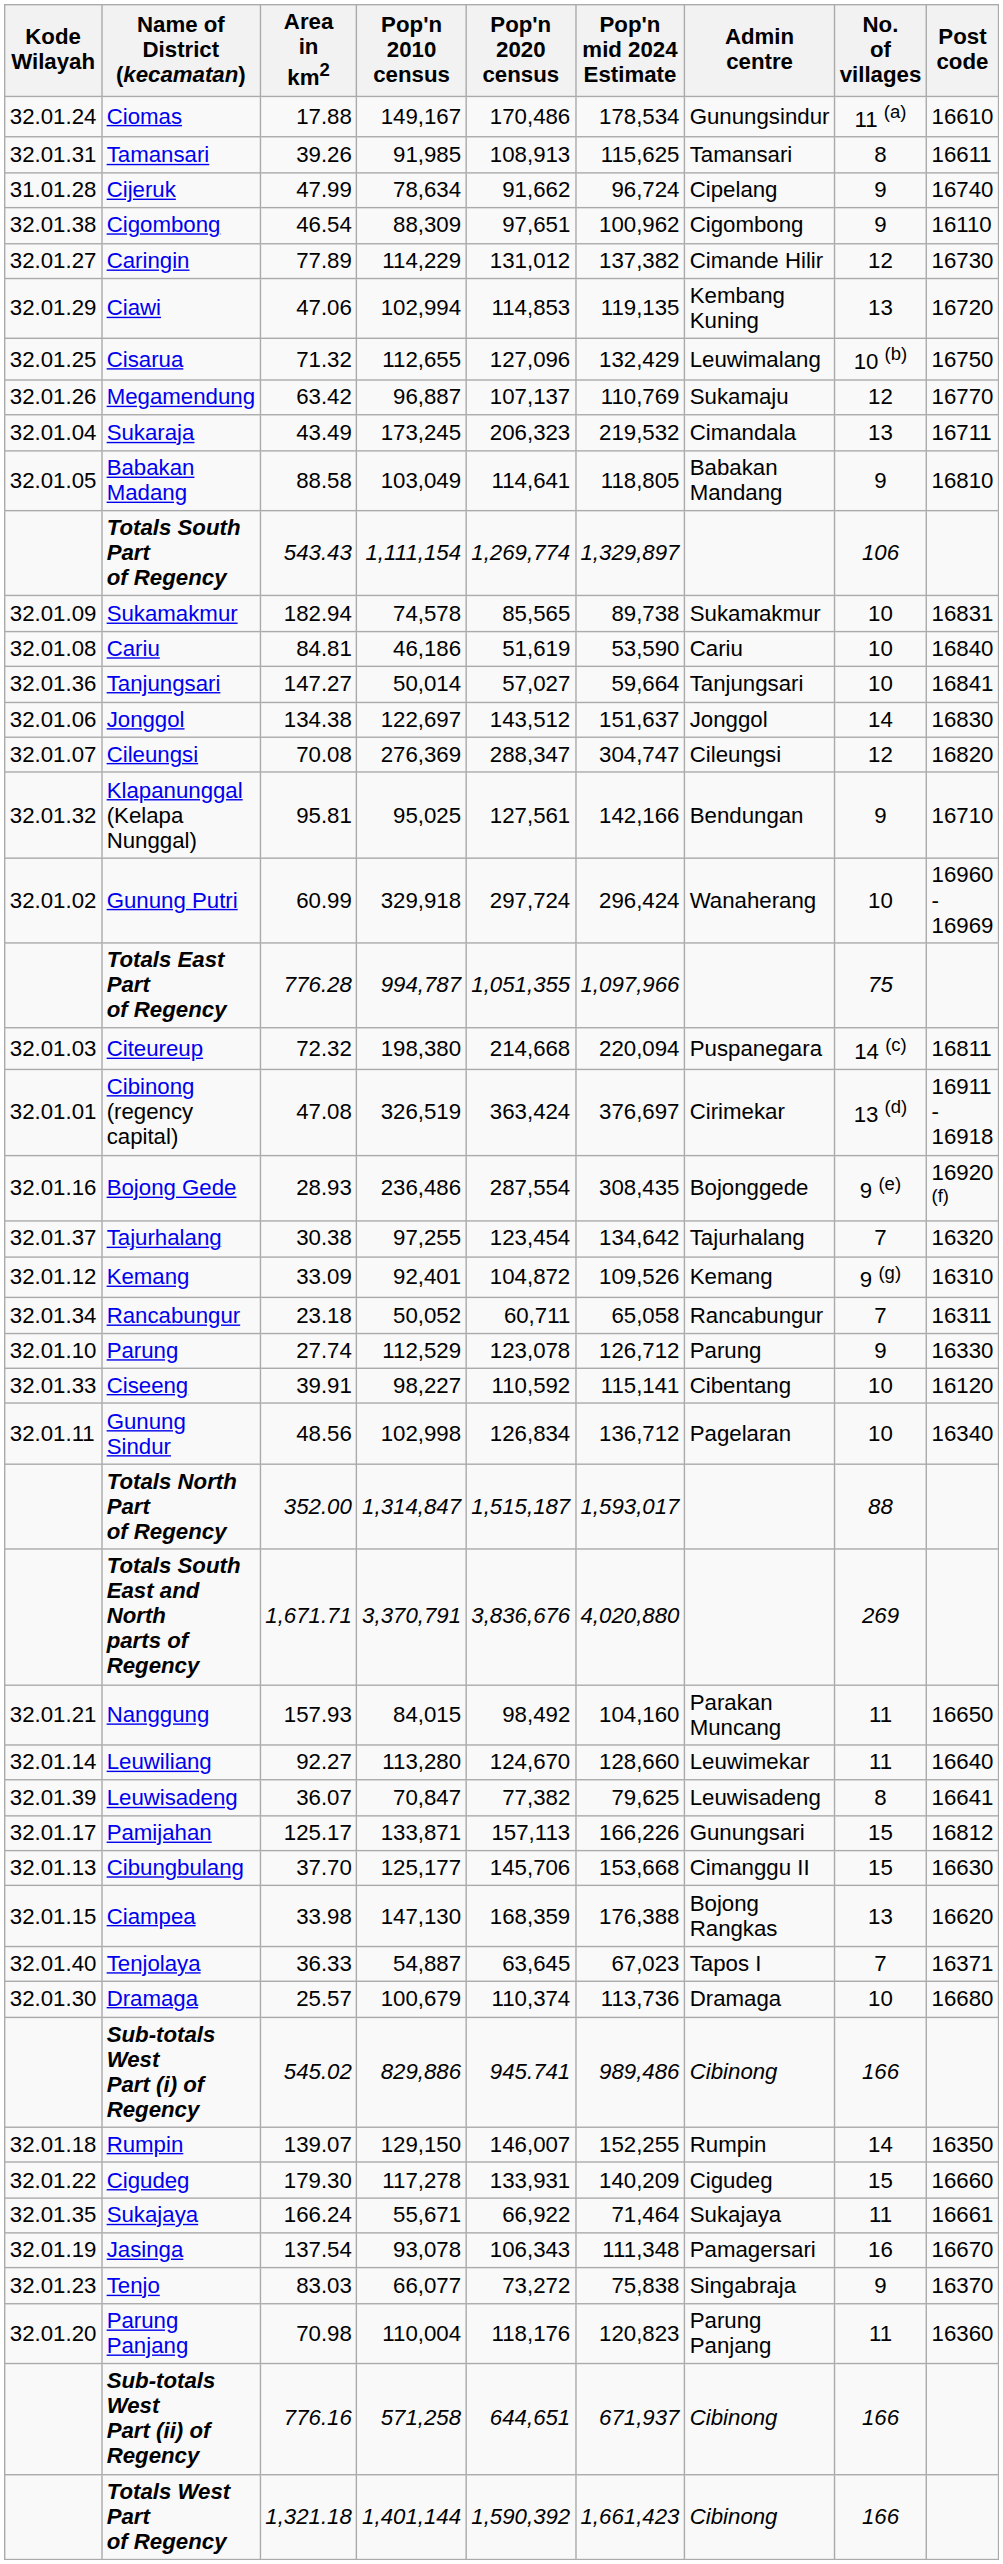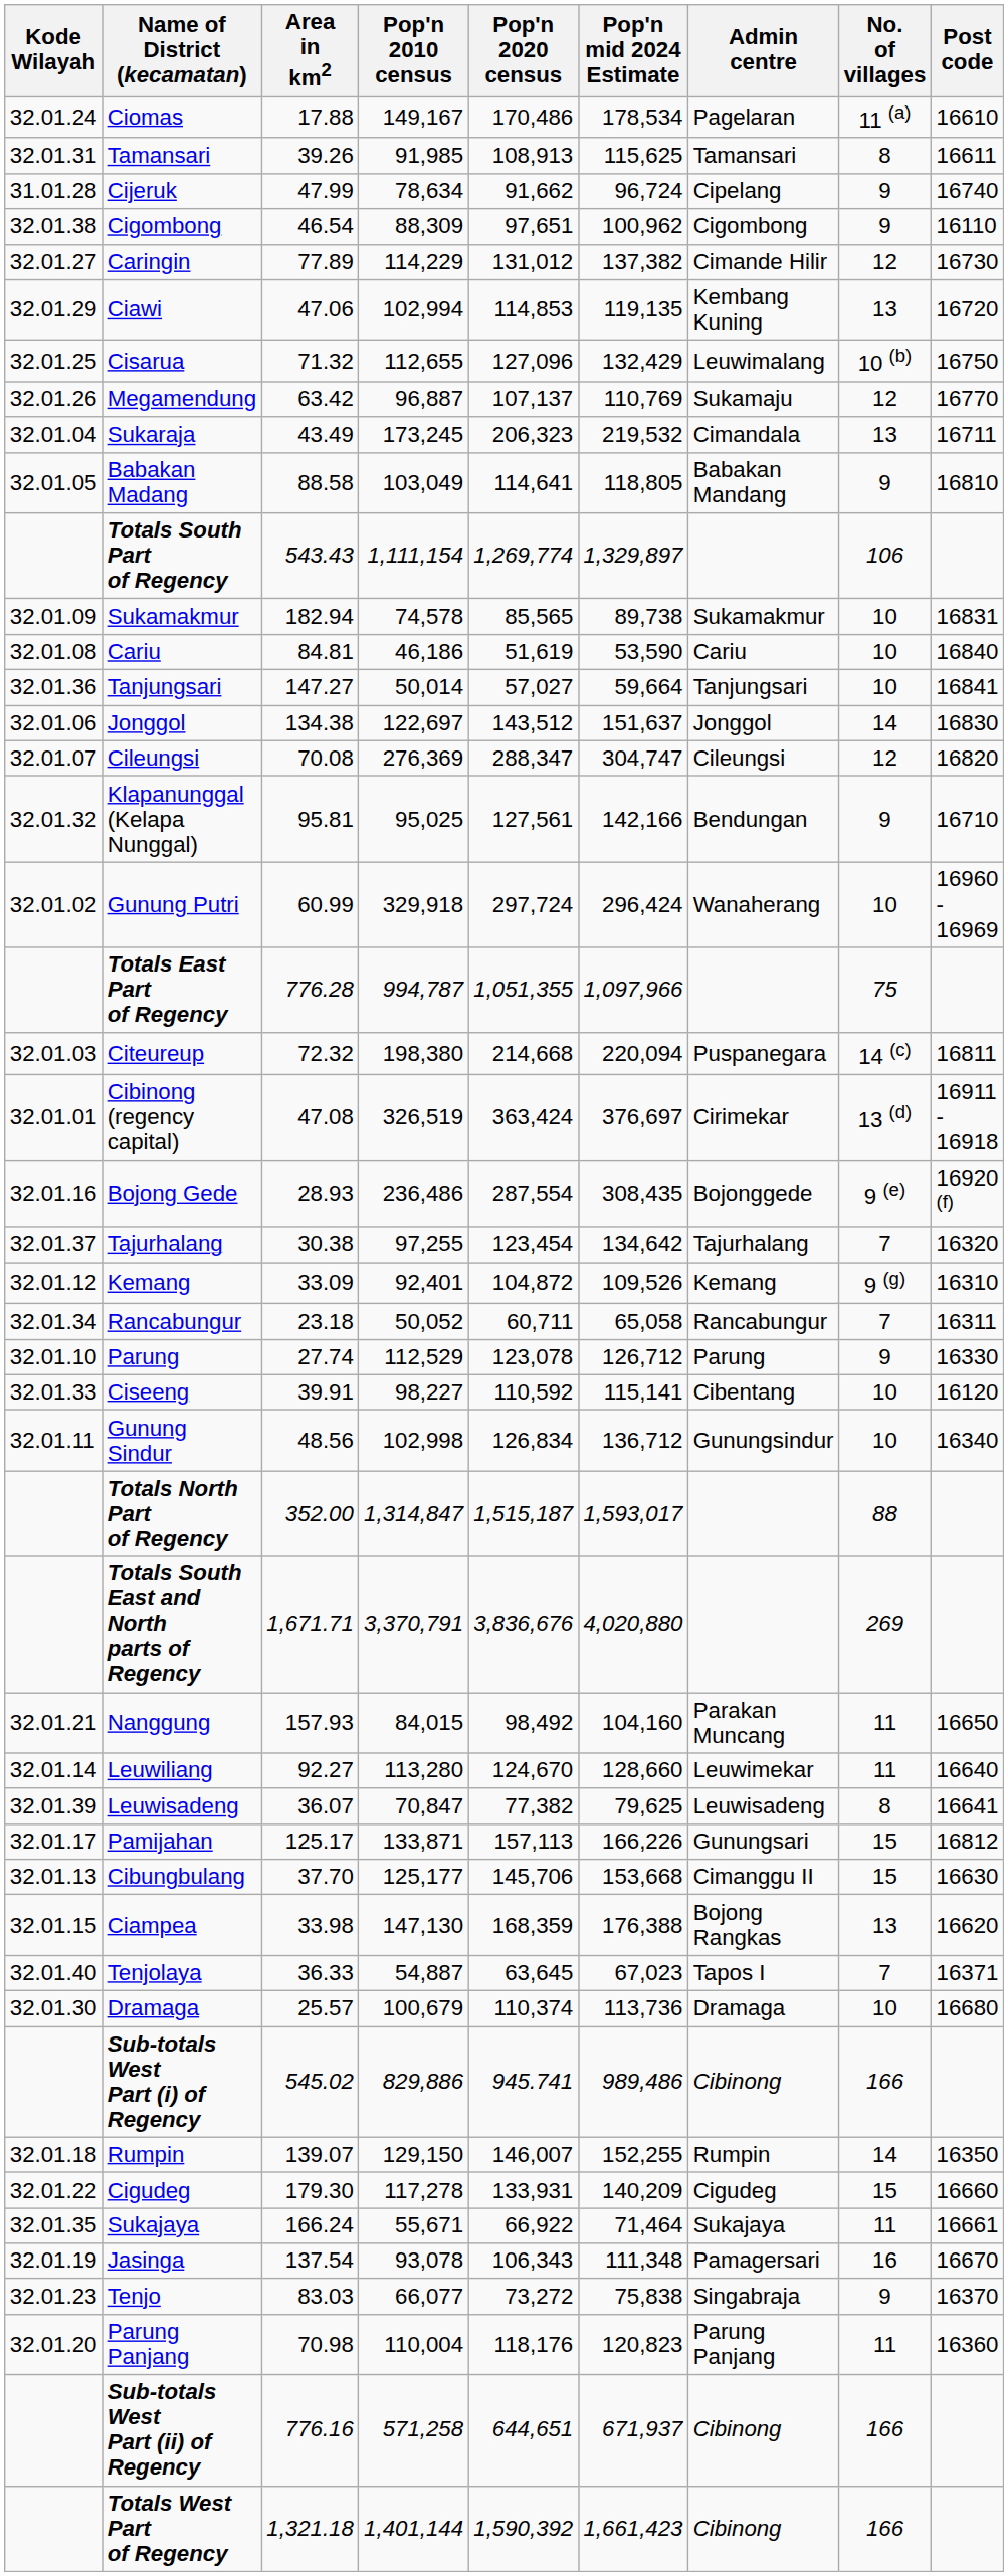Ciomas | Admin centre: Gunungsindur -> Pagelaran
Gunung Sindur | Admin centre: Pagelaran -> Gunungsindur
